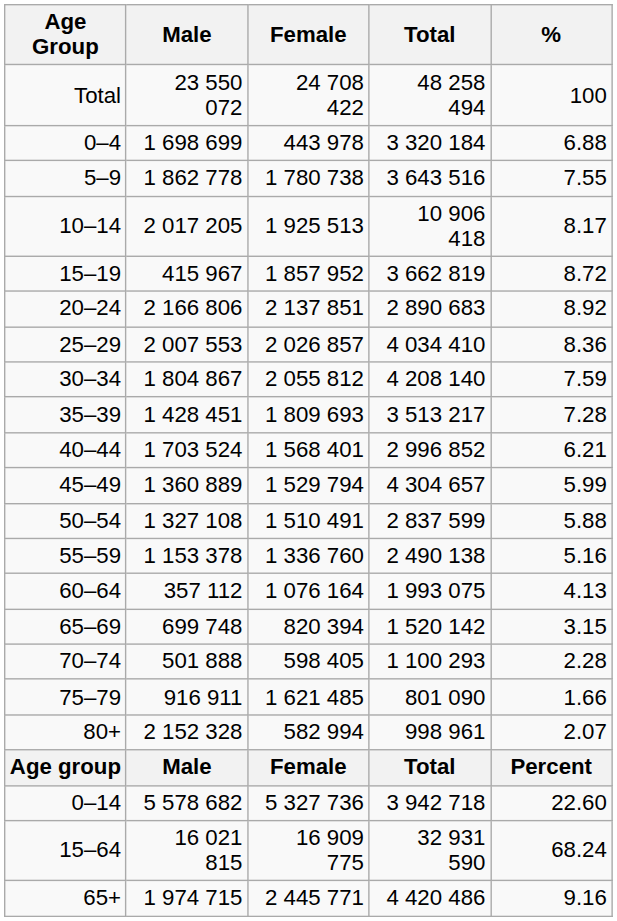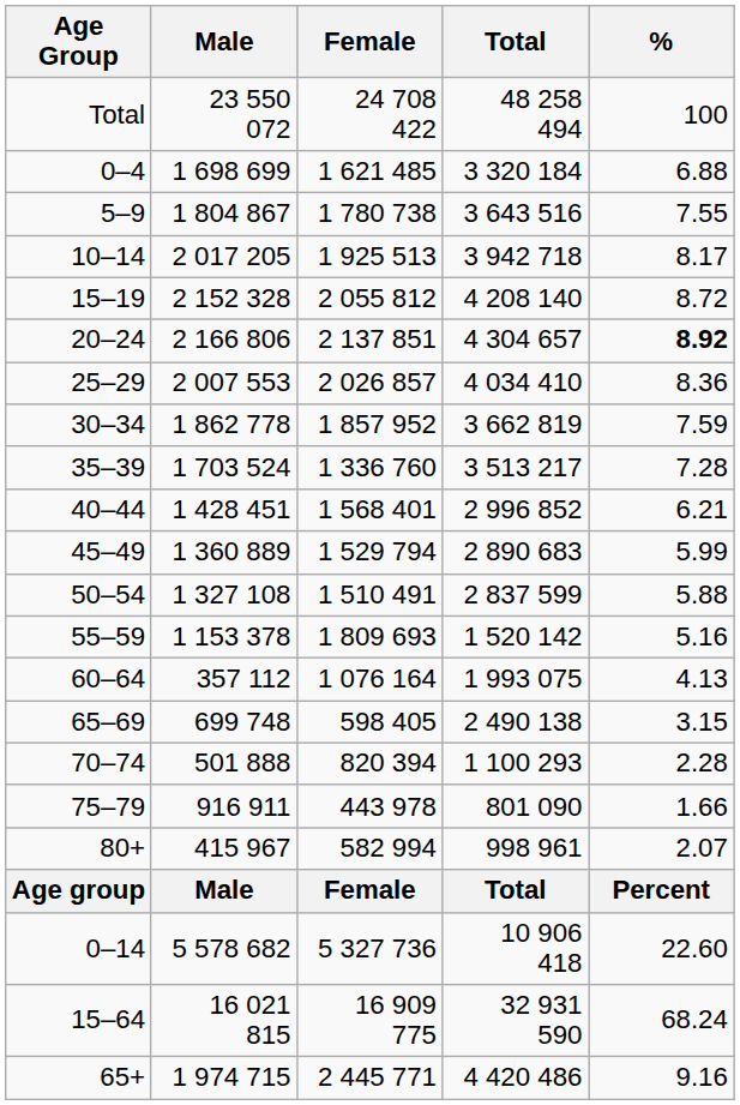0–4 | Female: 443 978 -> 1 621 485
5–9 | Male: 1 862 778 -> 1 804 867
10–14 | Total: 10 906 418 -> 3 942 718
15–19 | Male: 415 967 -> 2 152 328
15–19 | Female: 1 857 952 -> 2 055 812
15–19 | Total: 3 662 819 -> 4 208 140
20–24 | Total: 2 890 683 -> 4 304 657
20–24 | %: normal -> bold
30–34 | Male: 1 804 867 -> 1 862 778
30–34 | Female: 2 055 812 -> 1 857 952
30–34 | Total: 4 208 140 -> 3 662 819
35–39 | Male: 1 428 451 -> 1 703 524
35–39 | Female: 1 809 693 -> 1 336 760
40–44 | Male: 1 703 524 -> 1 428 451
45–49 | Total: 4 304 657 -> 2 890 683
55–59 | Female: 1 336 760 -> 1 809 693
55–59 | Total: 2 490 138 -> 1 520 142
65–69 | Female: 820 394 -> 598 405
65–69 | Total: 1 520 142 -> 2 490 138
70–74 | Female: 598 405 -> 820 394
75–79 | Female: 1 621 485 -> 443 978
80+ | Male: 2 152 328 -> 415 967
0–14 | Total: 3 942 718 -> 10 906 418
